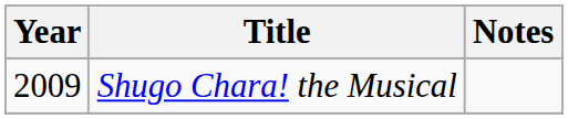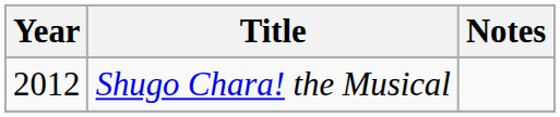Shugo Chara! the Musical | Year: 2009 -> 2012
